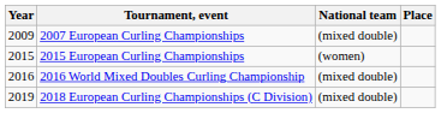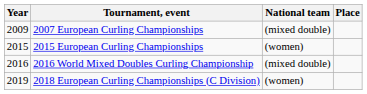2018 European Curling Championships (C Division) | National team: (mixed double) -> (women)
